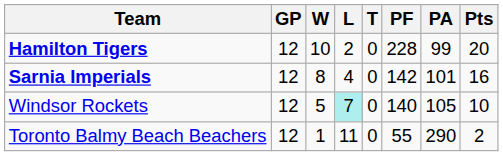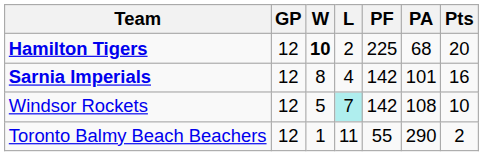- column: T | 0 | 0 | 0 | 0
Hamilton Tigers | W: normal -> bold
Hamilton Tigers | PF: 228 -> 225
Hamilton Tigers | PA: 99 -> 68
Windsor Rockets | PF: 140 -> 142
Windsor Rockets | PA: 105 -> 108
